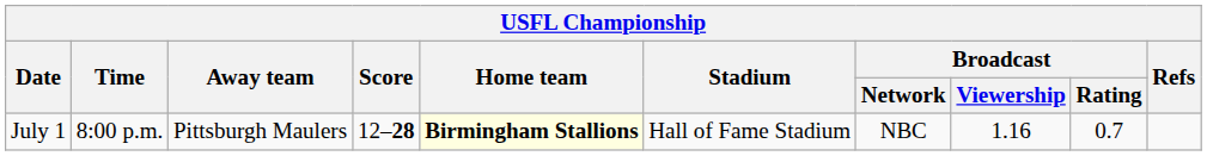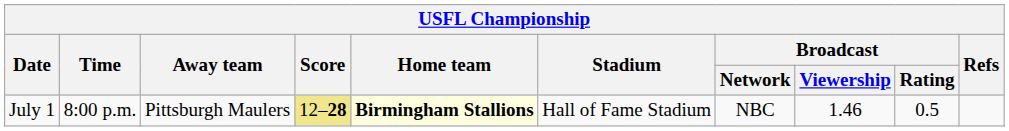July 1 | Score: no background -> khaki background
July 1 | Broadcast / Viewership: 1.16 -> 1.46
July 1 | Broadcast / Rating: 0.7 -> 0.5
